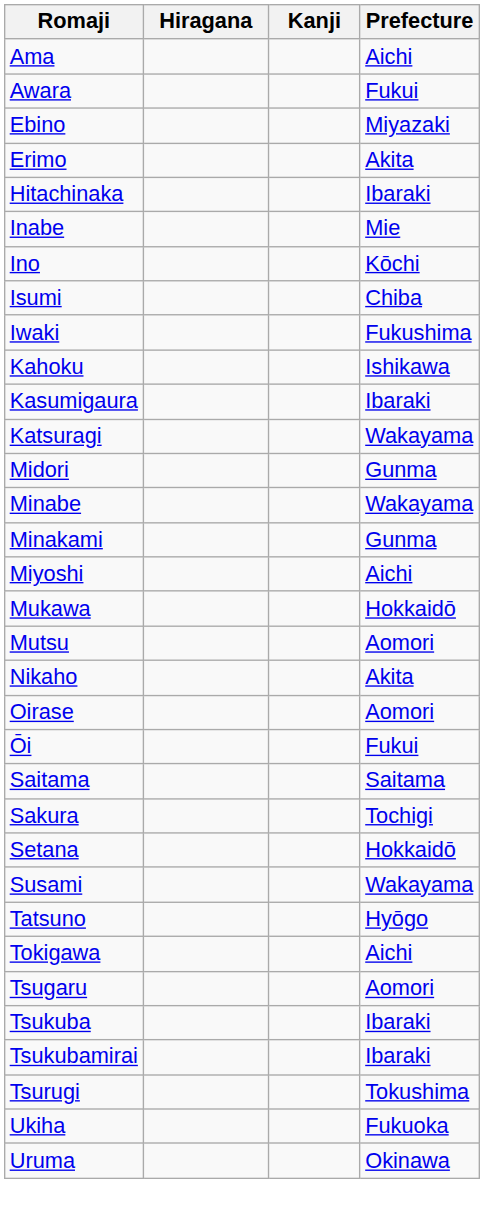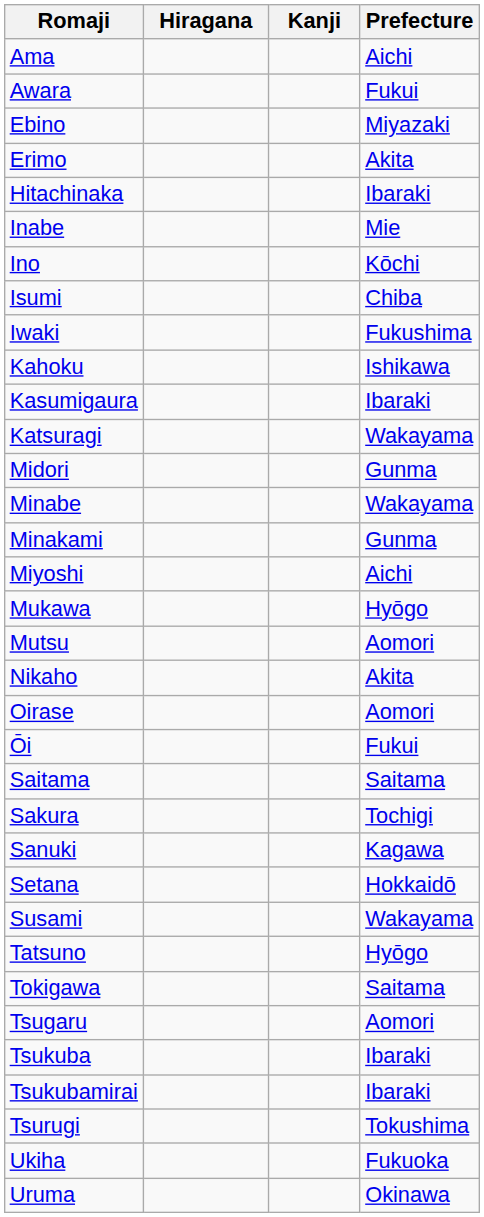Mukawa | Prefecture: Hokkaidō -> Hyōgo
+ row: Sanuki | Kagawa
Tokigawa | Prefecture: Aichi -> Saitama
